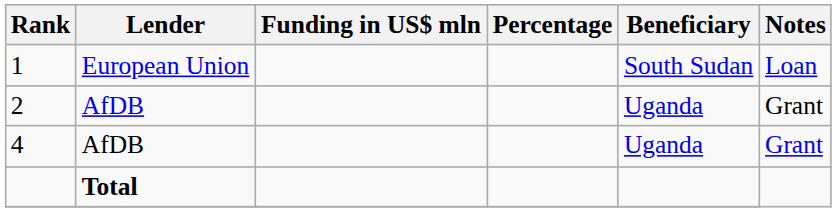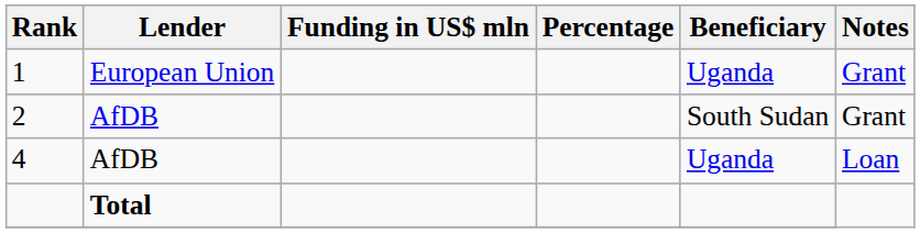1 | Beneficiary: South Sudan -> Uganda
1 | Notes: Loan -> Grant
2 | Beneficiary: Uganda -> South Sudan
4 | Notes: Grant -> Loan
